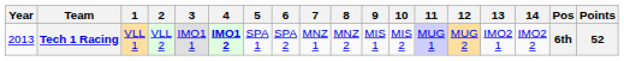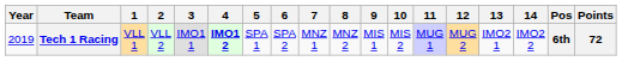Tech 1 Racing | Year: 2013 -> 2019
Tech 1 Racing | Points: 52 -> 72
